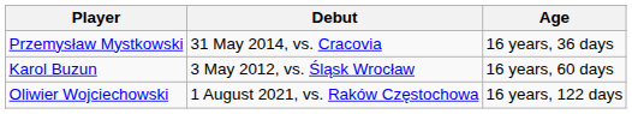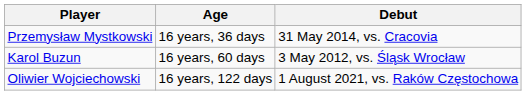columns swapped: Age <-> Debut
